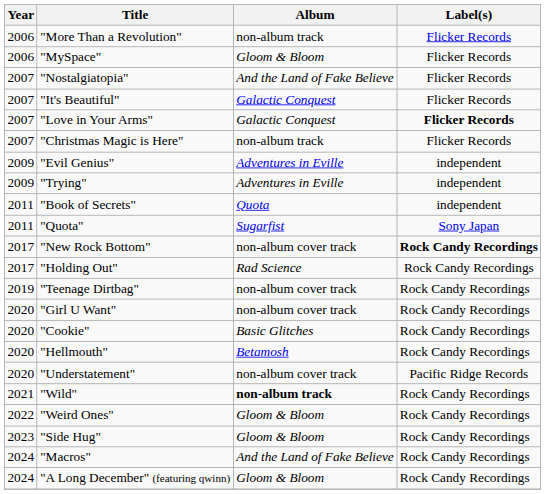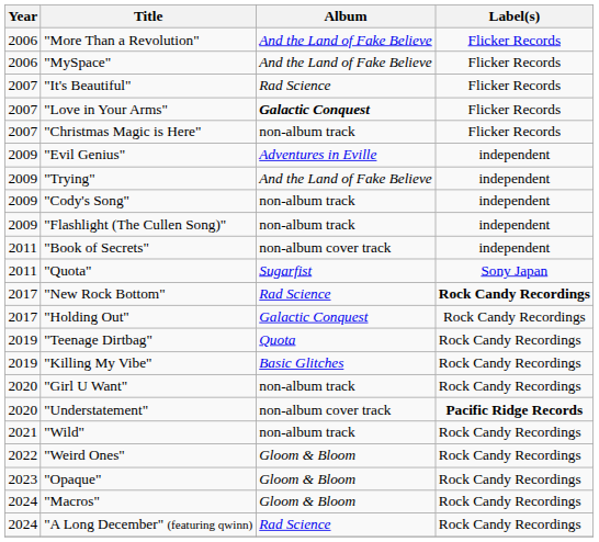"More Than a Revolution" | Album: non-album track -> And the Land of Fake Believe
"MySpace" | Album: Gloom & Bloom -> And the Land of Fake Believe
- row: 2007 | "Nostalgiatopia" | And the Land of Fake Believe | Flicker Records
"It's Beautiful" | Album: Galactic Conquest -> Rad Science
"Love in Your Arms" | Album: normal -> bold
"Love in Your Arms" | Label(s): bold -> normal
"Trying" | Album: Adventures in Eville -> And the Land of Fake Believe
+ row: 2009 | "Cody's Song" | non-album track | independent
+ row: 2009 | "Flashlight (The Cullen Song)" | non-album track | independent
"Book of Secrets" | Album: Quota -> non-album cover track
"New Rock Bottom" | Album: non-album cover track -> Rad Science
"Holding Out" | Album: Rad Science -> Galactic Conquest
"Teenage Dirtbag" | Album: non-album cover track -> Quota
+ row: 2019 | "Killing My Vibe" | Basic Glitches | Rock Candy Recordings
"Girl U Want" | Album: non-album cover track -> non-album track
- row: 2020 | "Cookie" | Basic Glitches | Rock Candy Recordings
- row: 2020 | "Hellmouth" | Betamosh | Rock Candy Recordings
"Understatement" | Label(s): normal -> bold
"Wild" | Album: bold -> normal
+ row: 2023 | "Opaque" | Gloom & Bloom | Rock Candy Recordings
- row: 2023 | "Side Hug" | Gloom & Bloom | Rock Candy Recordings
"Macros" | Album: And the Land of Fake Believe -> Gloom & Bloom
"A Long December" (featuring qwinn) | Album: Gloom & Bloom -> Rad Science
